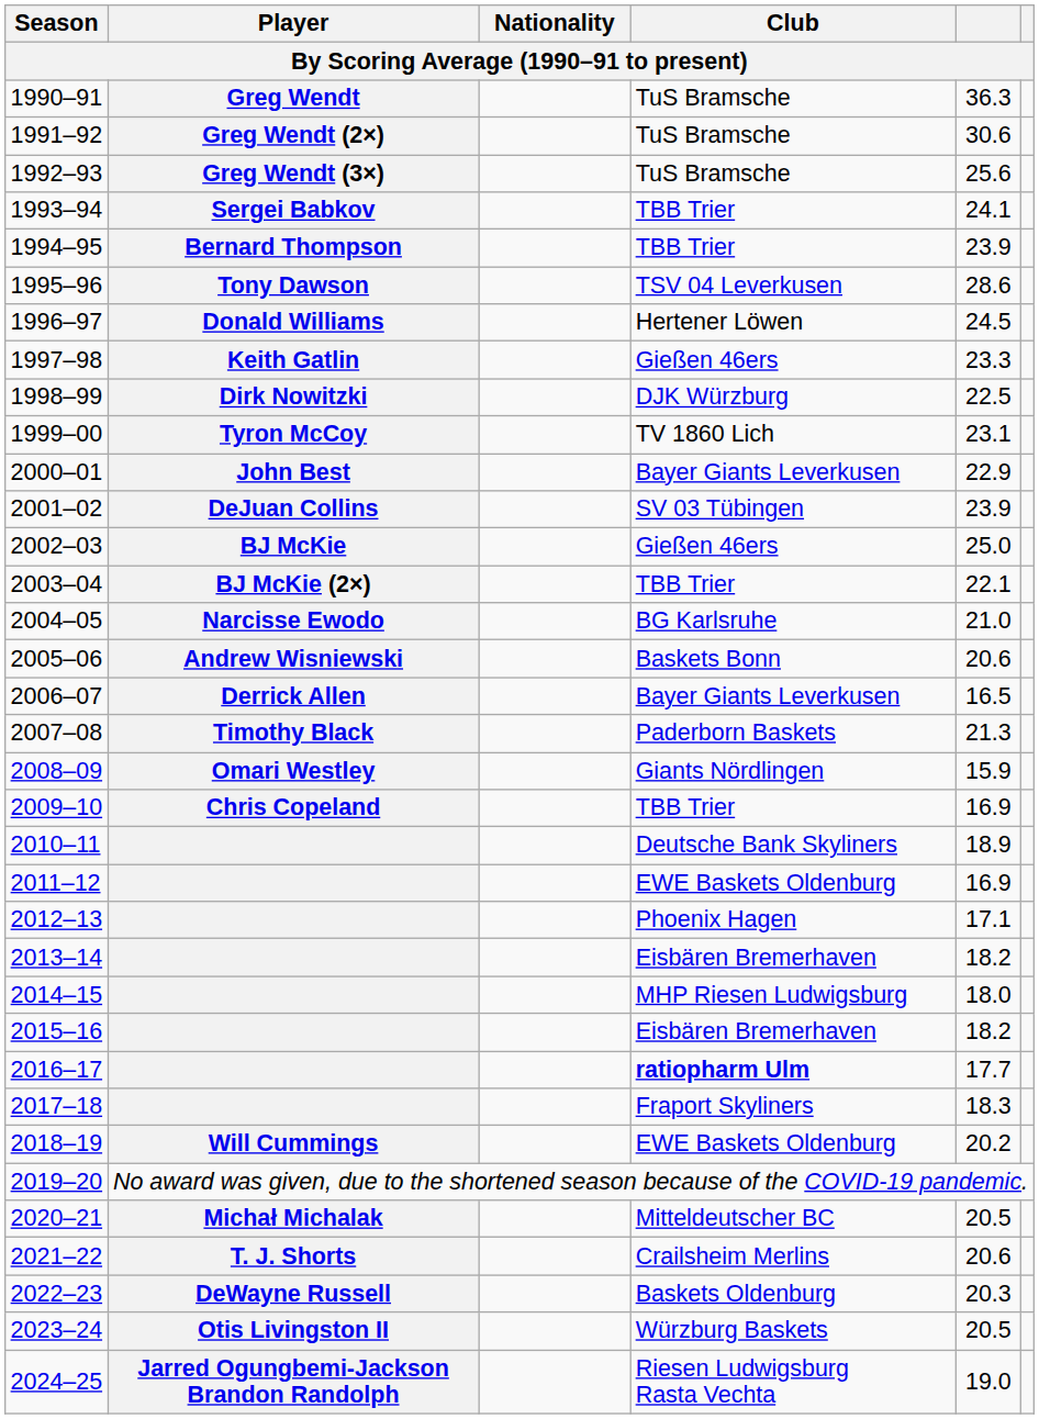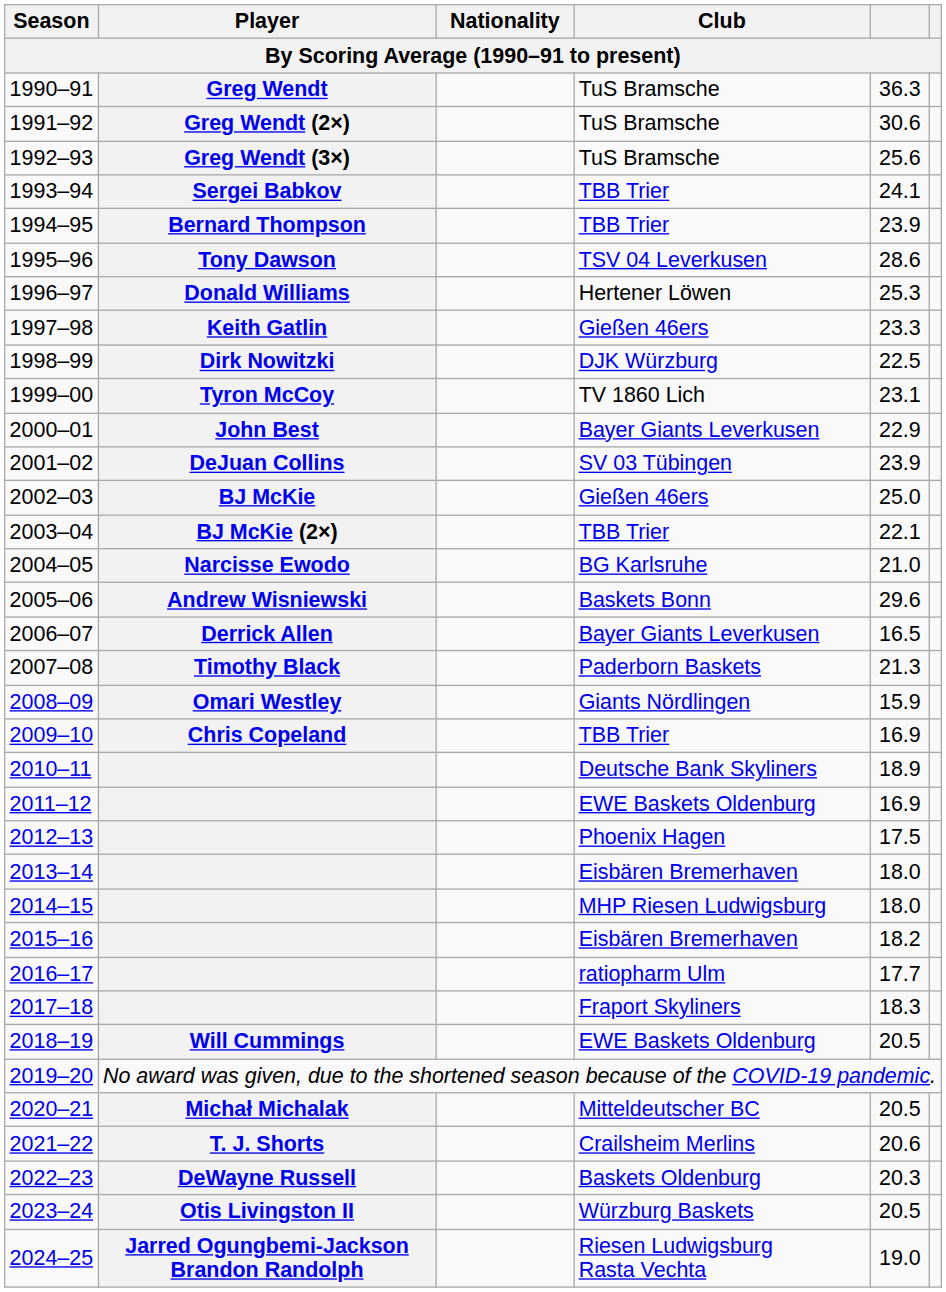1996–97 | column 5: 24.5 -> 25.3
2005–06 | column 5: 20.6 -> 29.6
2012–13 | column 5: 17.1 -> 17.5
2013–14 | column 5: 18.2 -> 18.0
2016–17 | Club: bold -> normal
2018–19 | column 5: 20.2 -> 20.5
